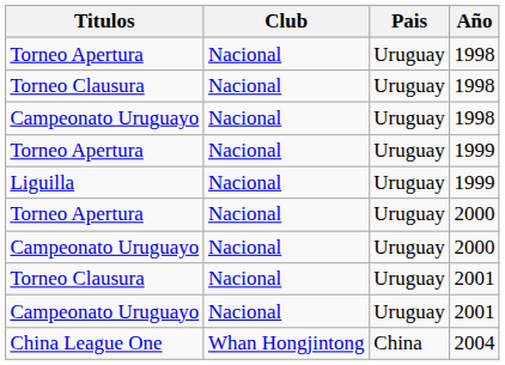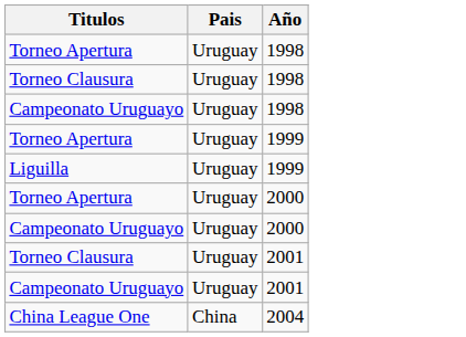- column: Club | Nacional | Nacional | Nacional | Nacional | Nacional | Nacional | Nacional | Nacional | Nacional | Whan Hongjintong
